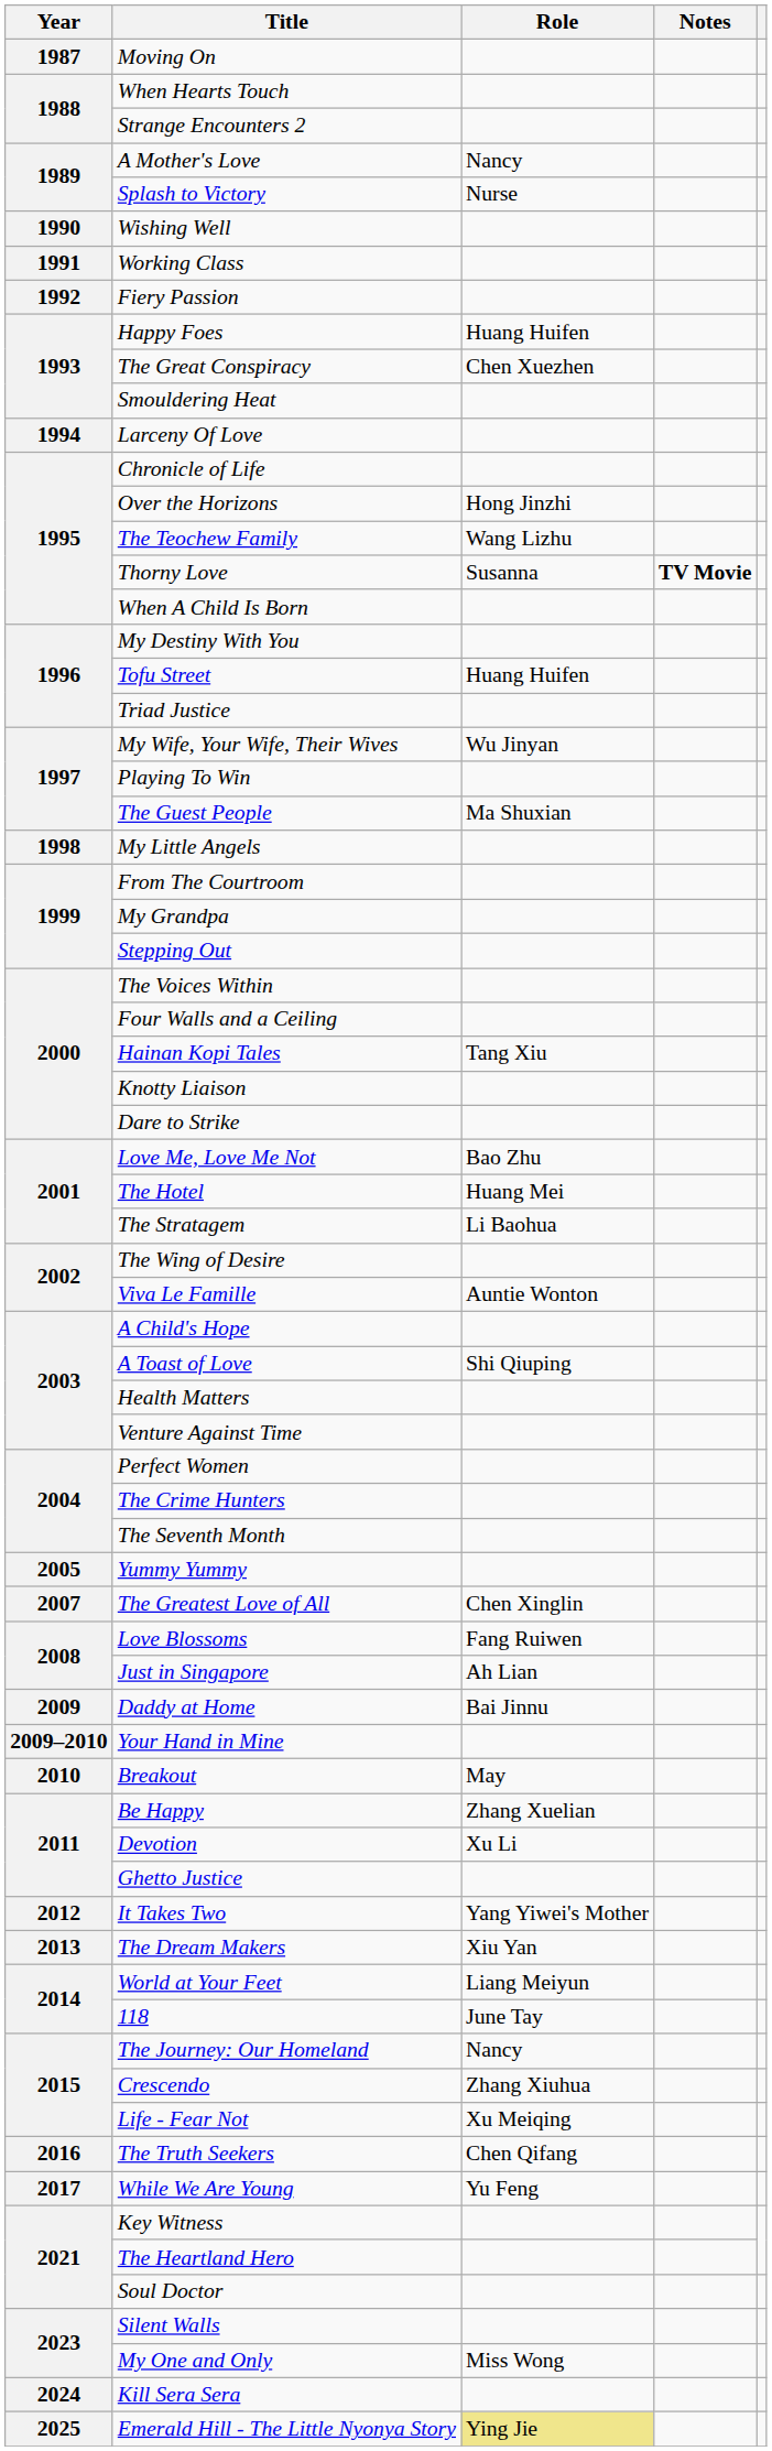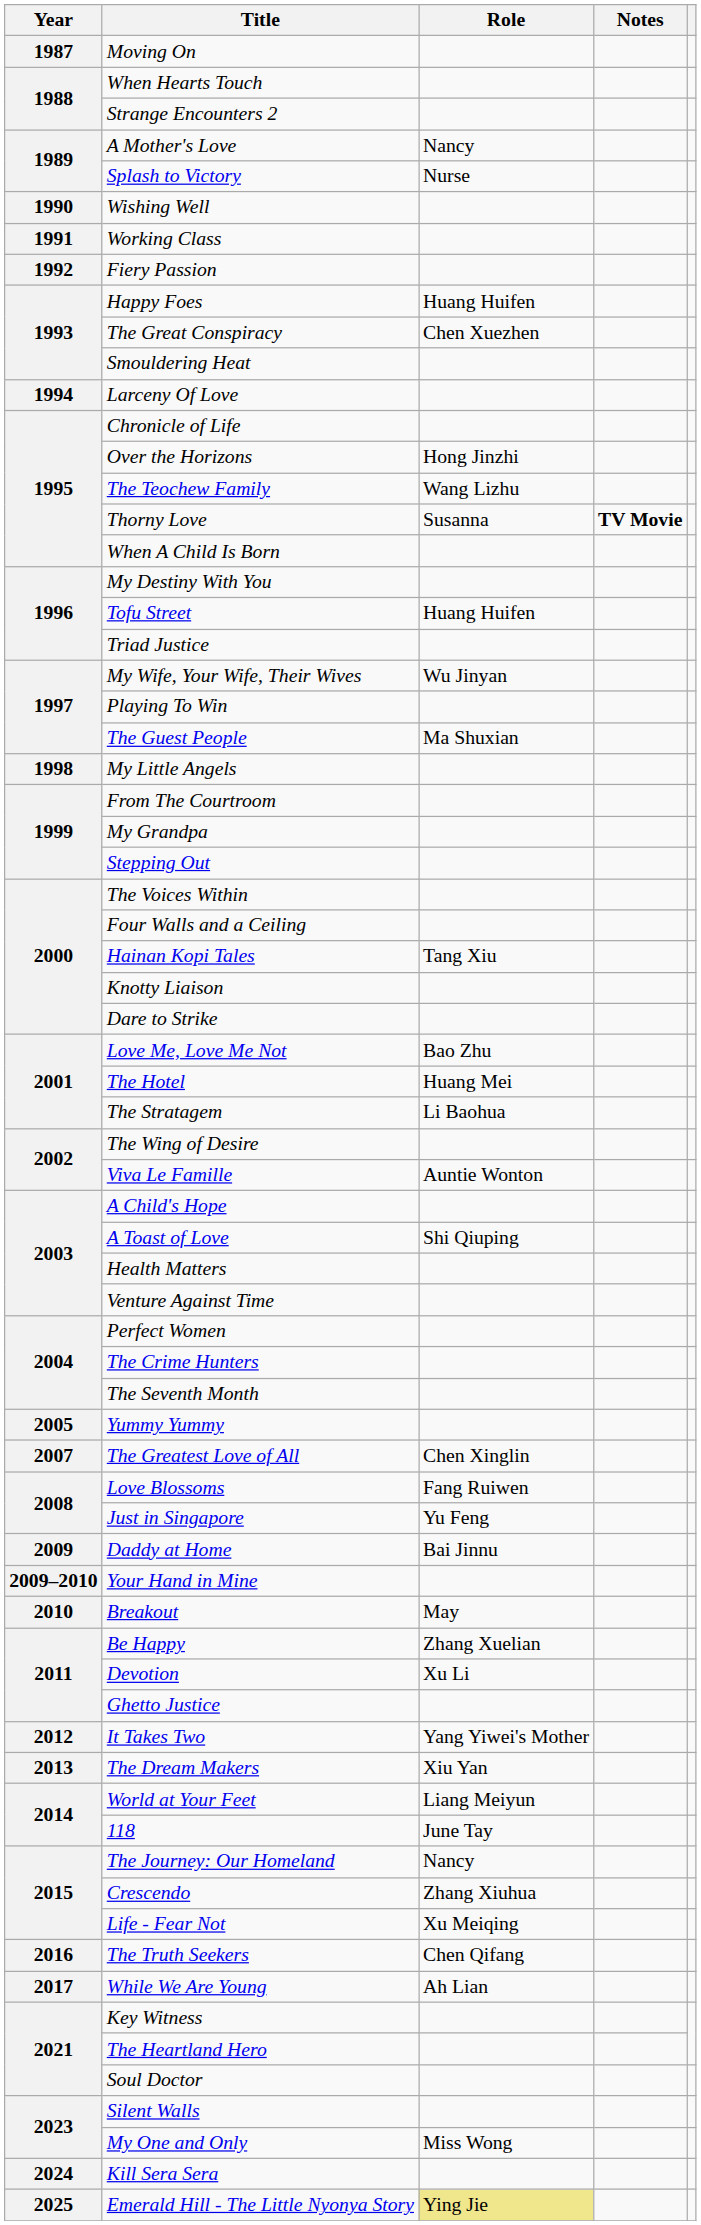Just in Singapore | Role: Ah Lian -> Yu Feng
While We Are Young | Role: Yu Feng -> Ah Lian
